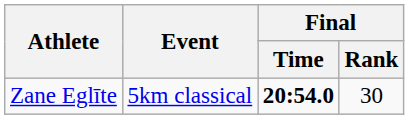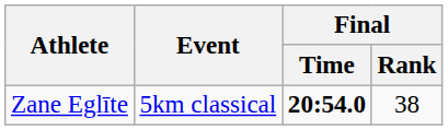Zane Eglīte | Final / Rank: 30 -> 38
